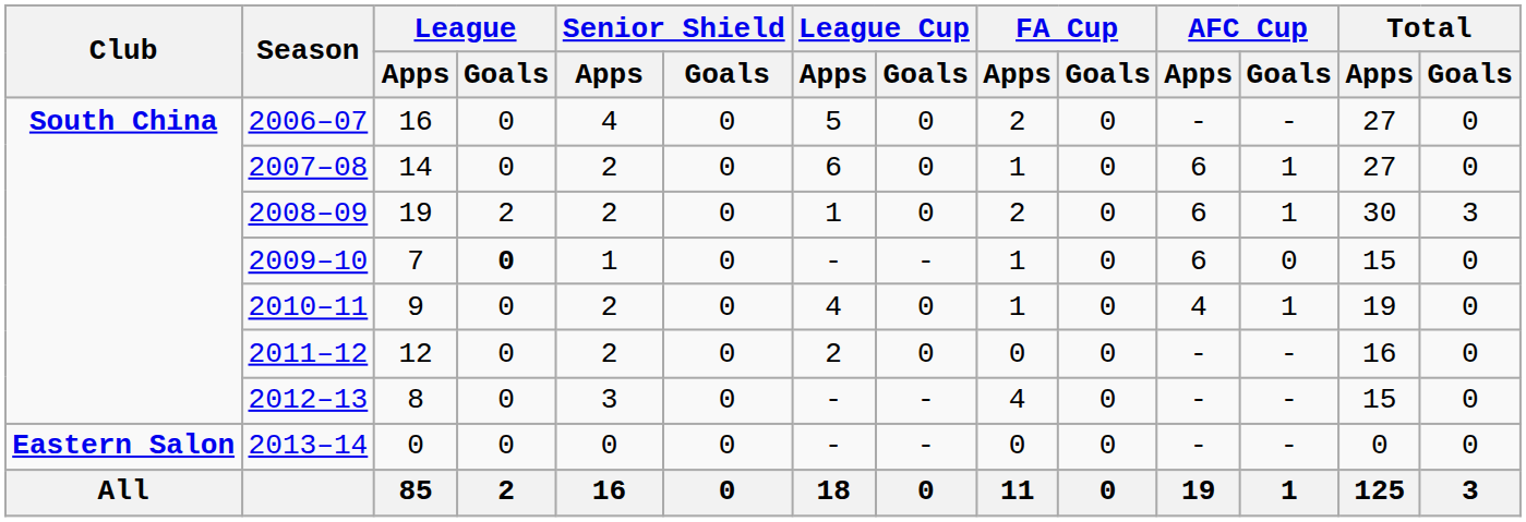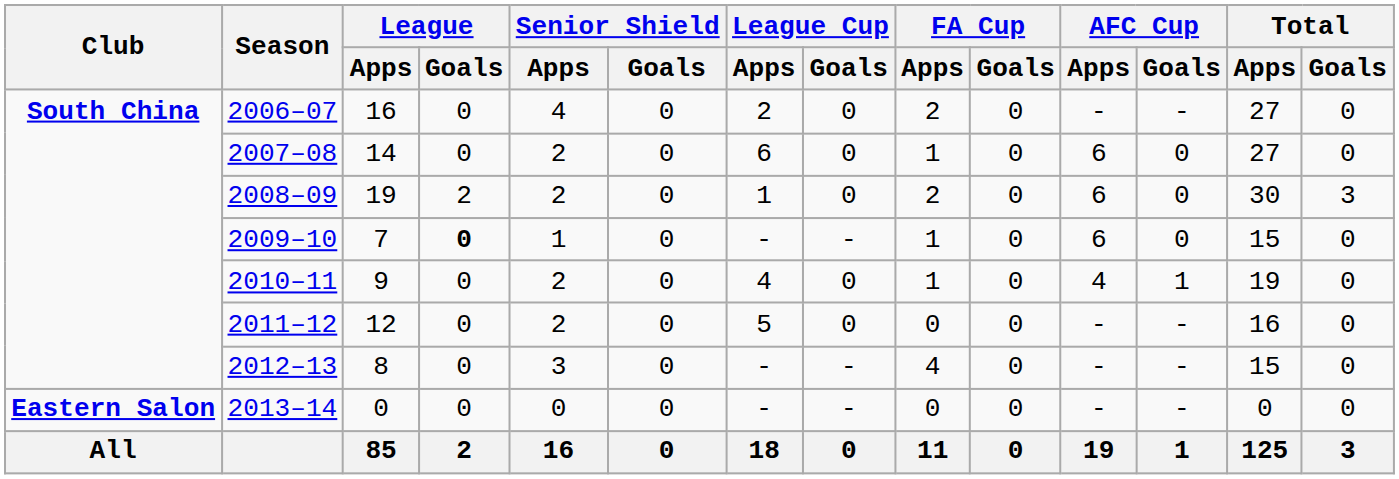2006–07 | League Cup / Apps: 5 -> 2
2007–08 | AFC Cup / Goals: 1 -> 0
2008–09 | AFC Cup / Goals: 1 -> 0
2011–12 | League Cup / Apps: 2 -> 5
